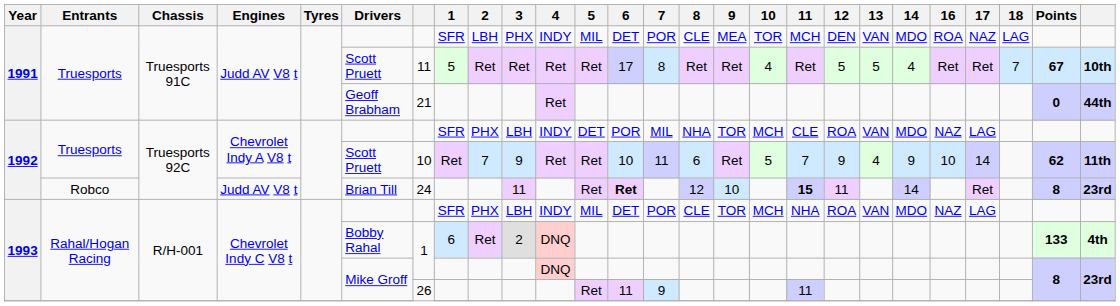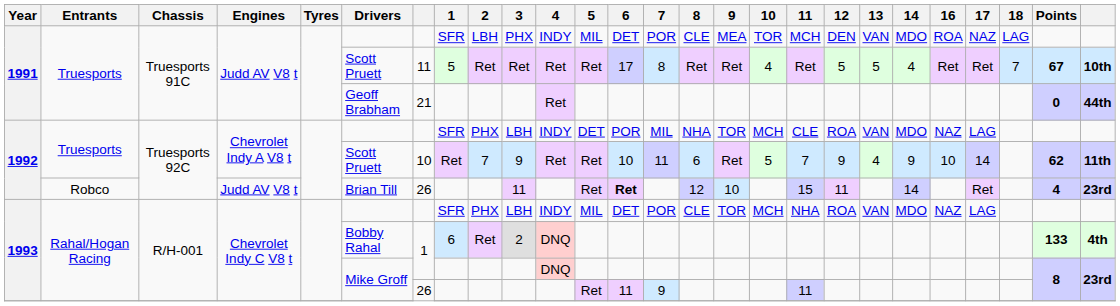1992 / Robco | column 7: 24 -> 26
1992 / Robco | 11: bold -> normal
1992 / Robco | Points: 8 -> 4
